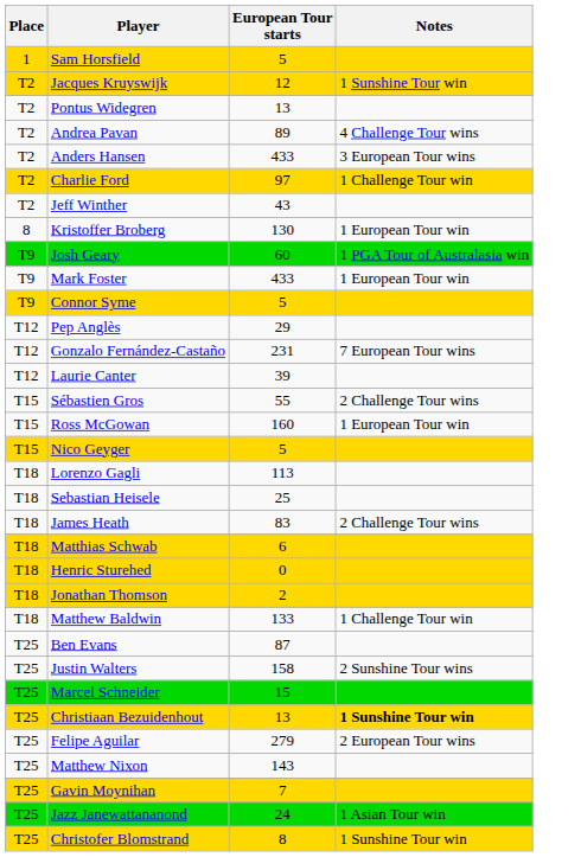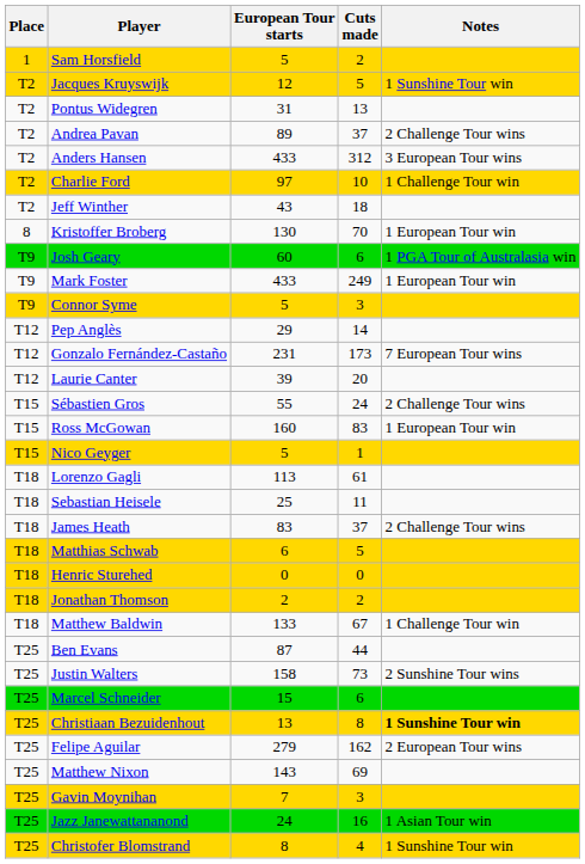+ column: Cuts made | 2 | 5 | 13 | 37 | 312 | 10 | 18 | 70 | 6 | 249 | 3 | 14 | 173 | 20 | 24 | 83 | 1 | 61 | 11 | 37 | 5 | 0 | 2 | 67 | 44 | 73 | 6 | 8 | 162 | 69 | 3 | 16 | 4
Pontus Widegren | European Tour starts: 13 -> 31
Andrea Pavan | Notes: 4 Challenge Tour wins -> 2 Challenge Tour wins
